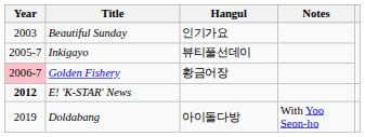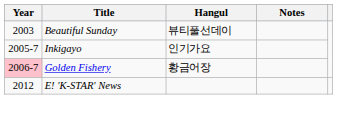Beautiful Sunday | Hangul: 인기가요 -> 뷰티풀선데이
Inkigayo | Hangul: 뷰티풀선데이 -> 인기가요
E! 'K-STAR' News | Year: bold -> normal
- row: 2019 | Doldabang | 아이돌다방 | With Yoo Seon-ho
